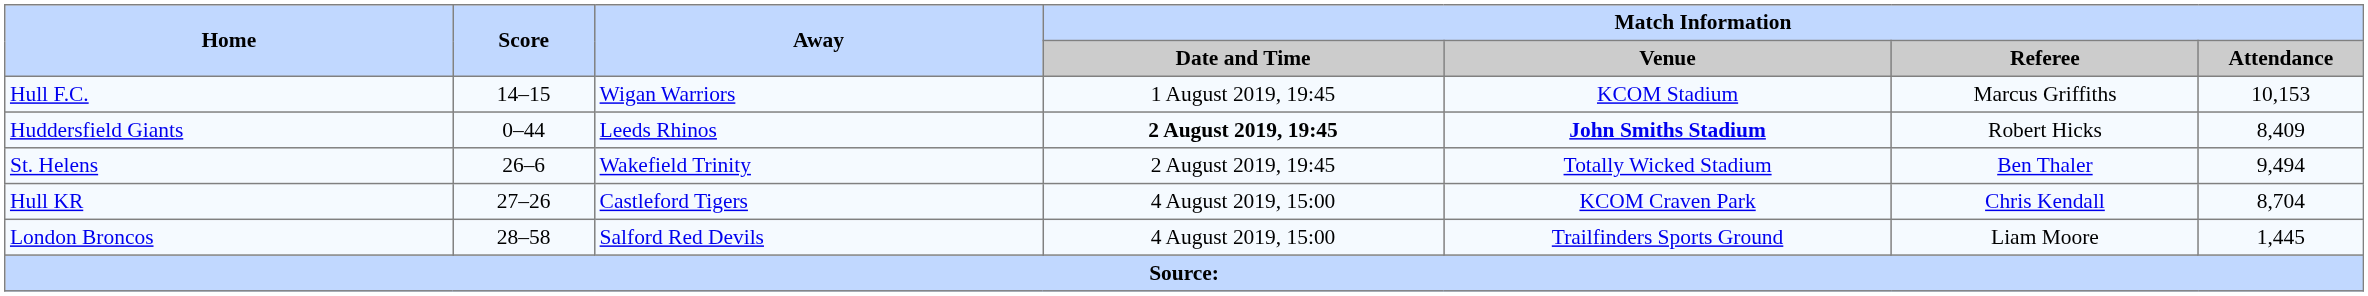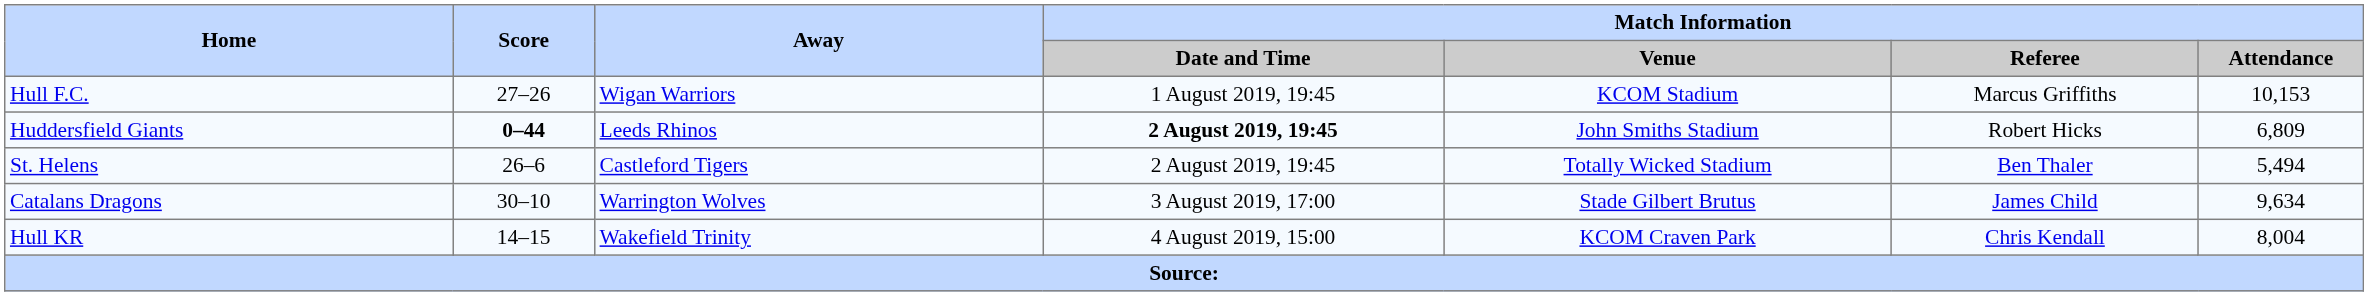Hull F.C. | Score: 14–15 -> 27–26
Huddersfield Giants | Score: normal -> bold
Huddersfield Giants | Match Information / Venue: bold -> normal
Huddersfield Giants | Match Information / Attendance: 8,409 -> 6,809
St. Helens | Away: Wakefield Trinity -> Castleford Tigers
St. Helens | Match Information / Attendance: 9,494 -> 5,494
+ row: Catalans Dragons | 30–10 | Warrington Wolves | 3 August 2019, 17:00 | Stade Gilbert Brutus | James Child | 9,634
Hull KR | Score: 27–26 -> 14–15
Hull KR | Away: Castleford Tigers -> Wakefield Trinity
Hull KR | Match Information / Attendance: 8,704 -> 8,004
- row: London Broncos | 28–58 | Salford Red Devils | 4 August 2019, 15:00 | Trailfinders Sports Ground | Liam Moore | 1,445
